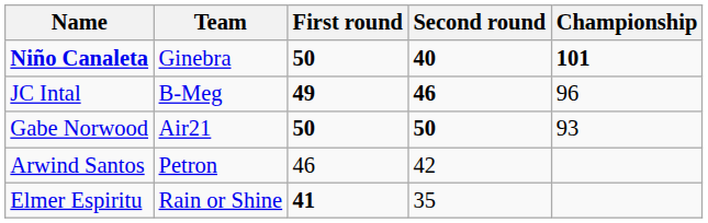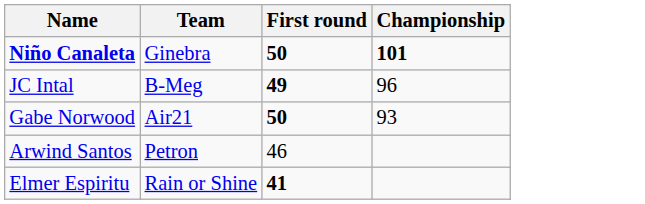- column: Second round | 40 | 46 | 50 | 42 | 35
